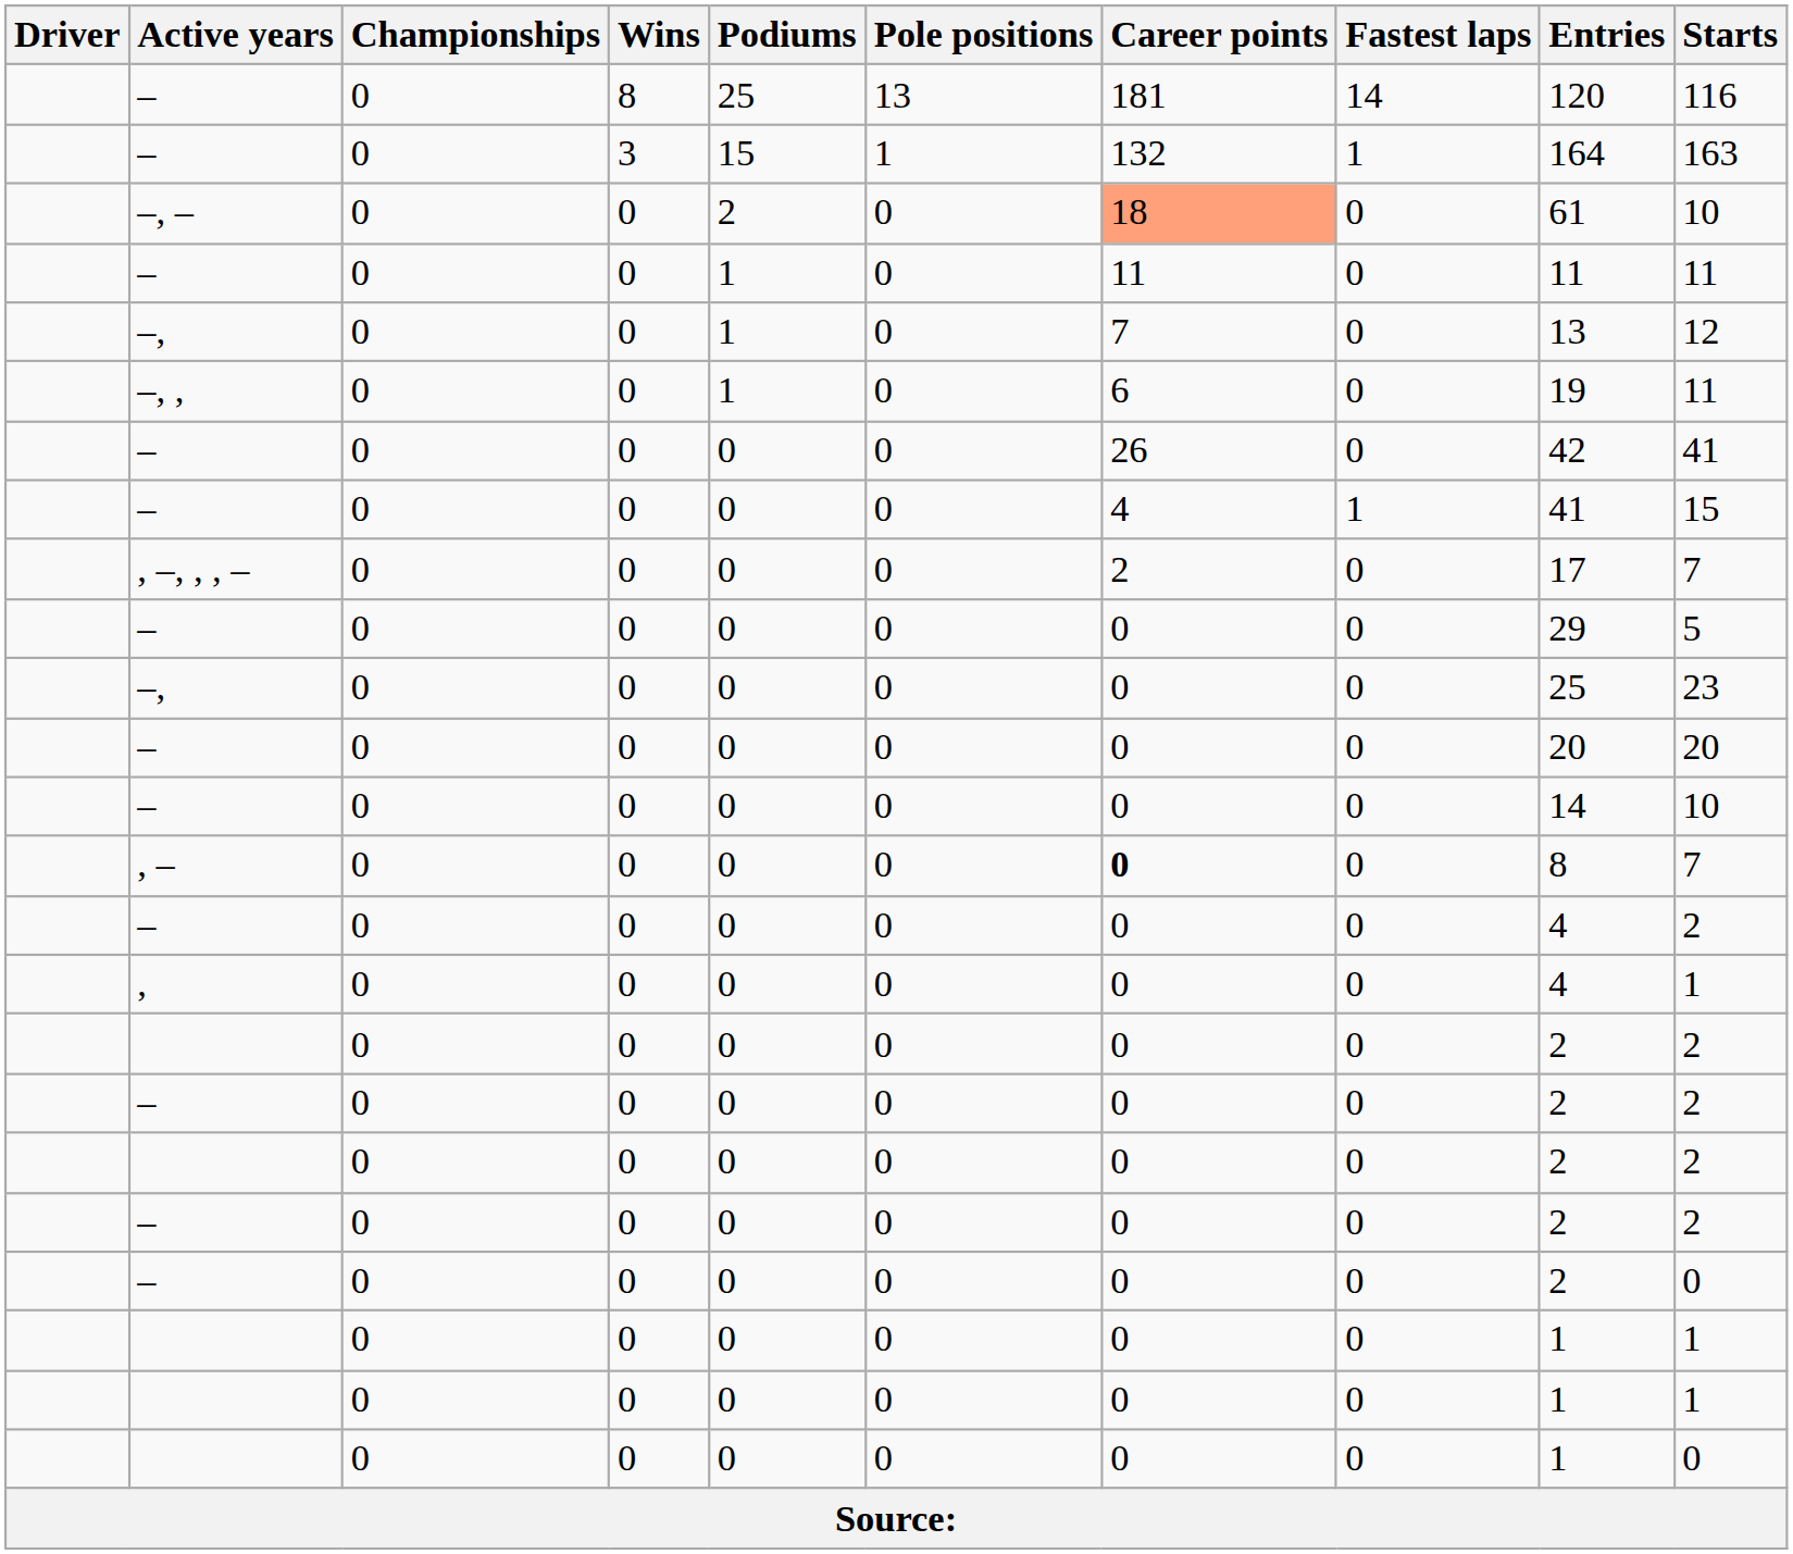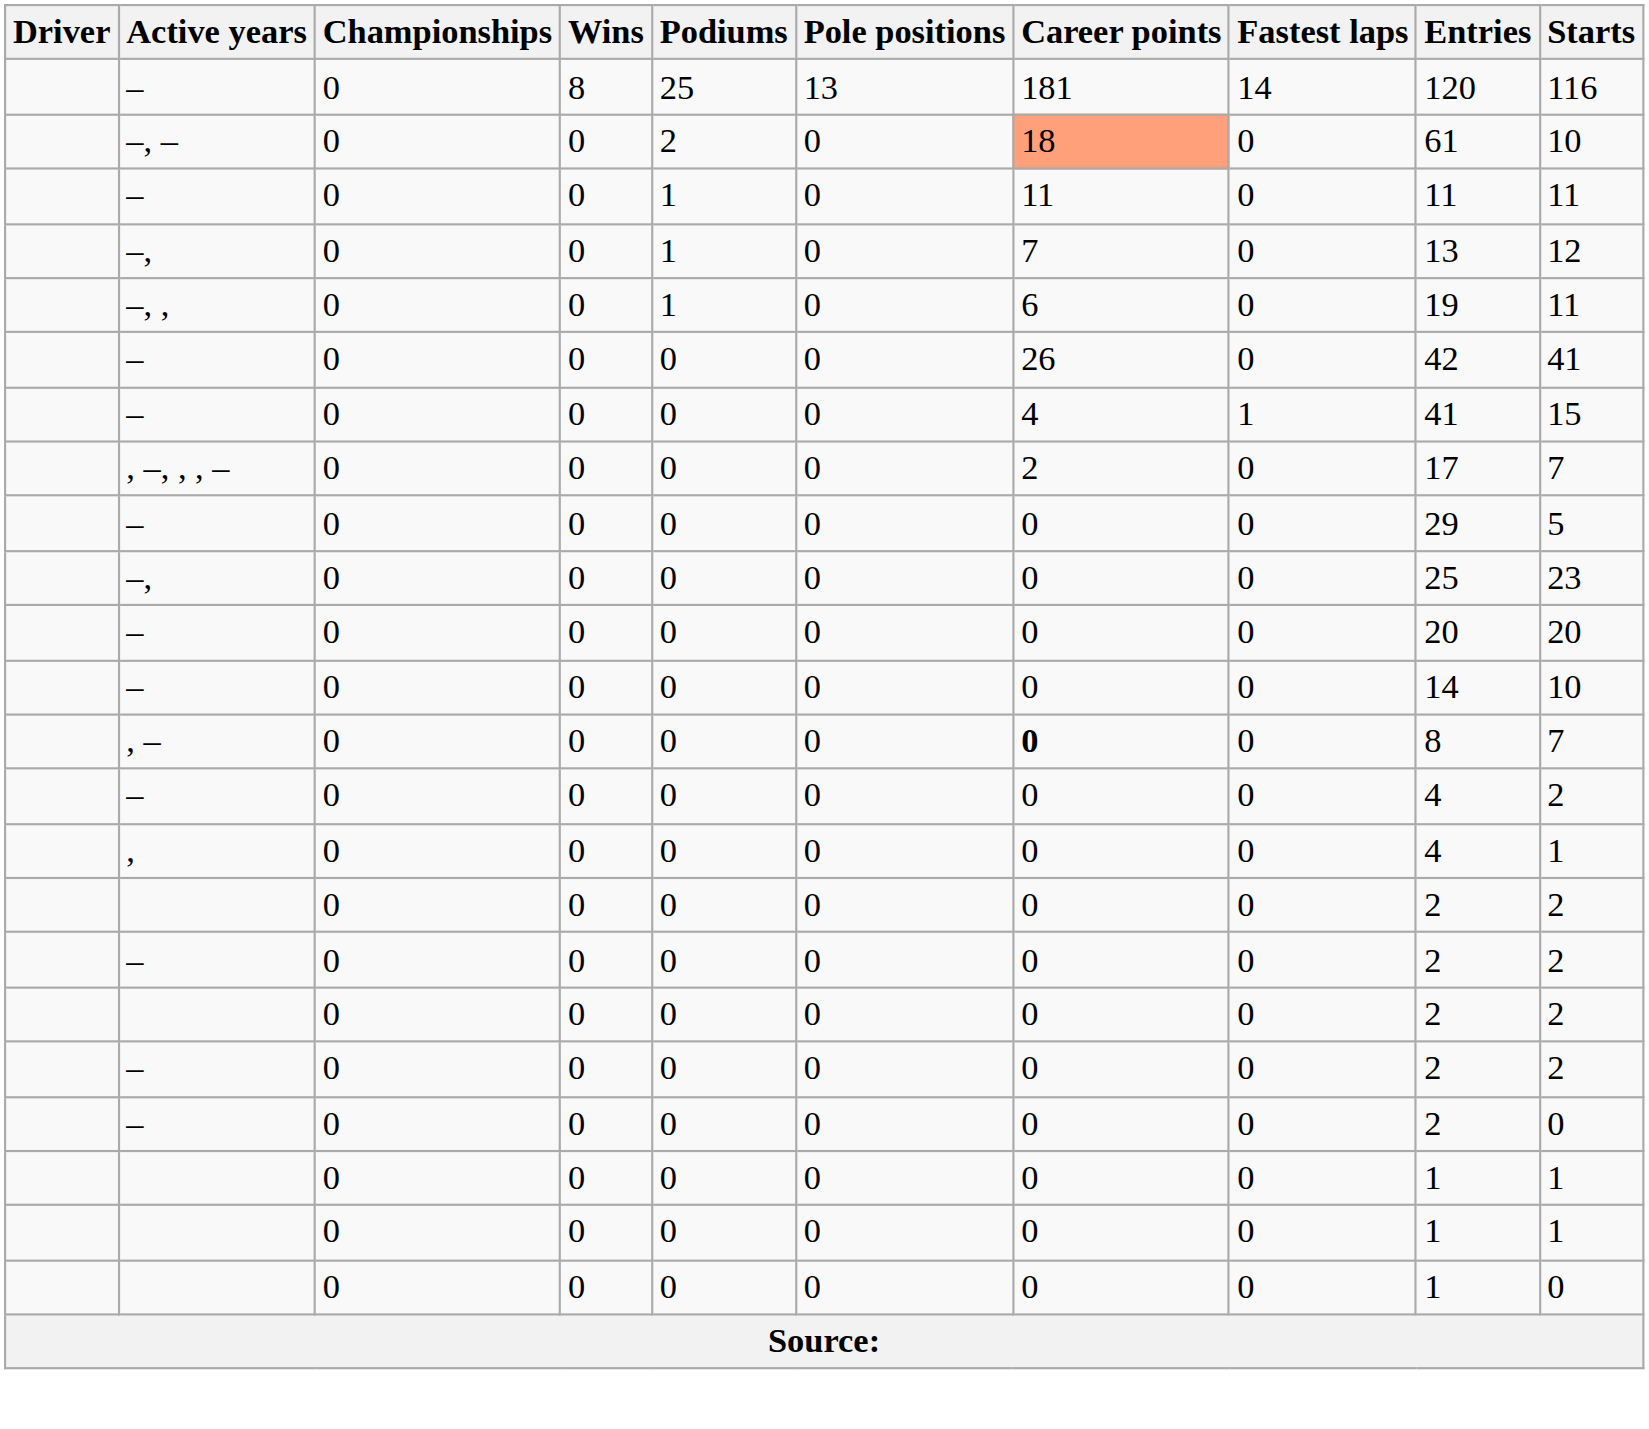- row: – | 0 | 3 | 15 | 1 | 132 | 1 | 164 | 163
